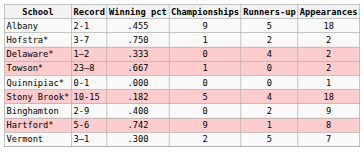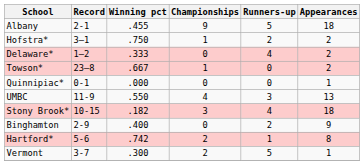Hofstra* | Record: 3-7 -> 3–1
+ row: UMBC | 11-9 | .550 | 4 | 3 | 13
Stony Brook* | Championships: 5 -> 3
Hartford* | Championships: 9 -> 2
Vermont | Record: 3–1 -> 3-7
Vermont | Appearances: 7 -> 1
